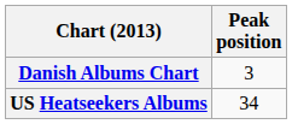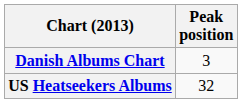US Heatseekers Albums | Peak position: 34 -> 32
